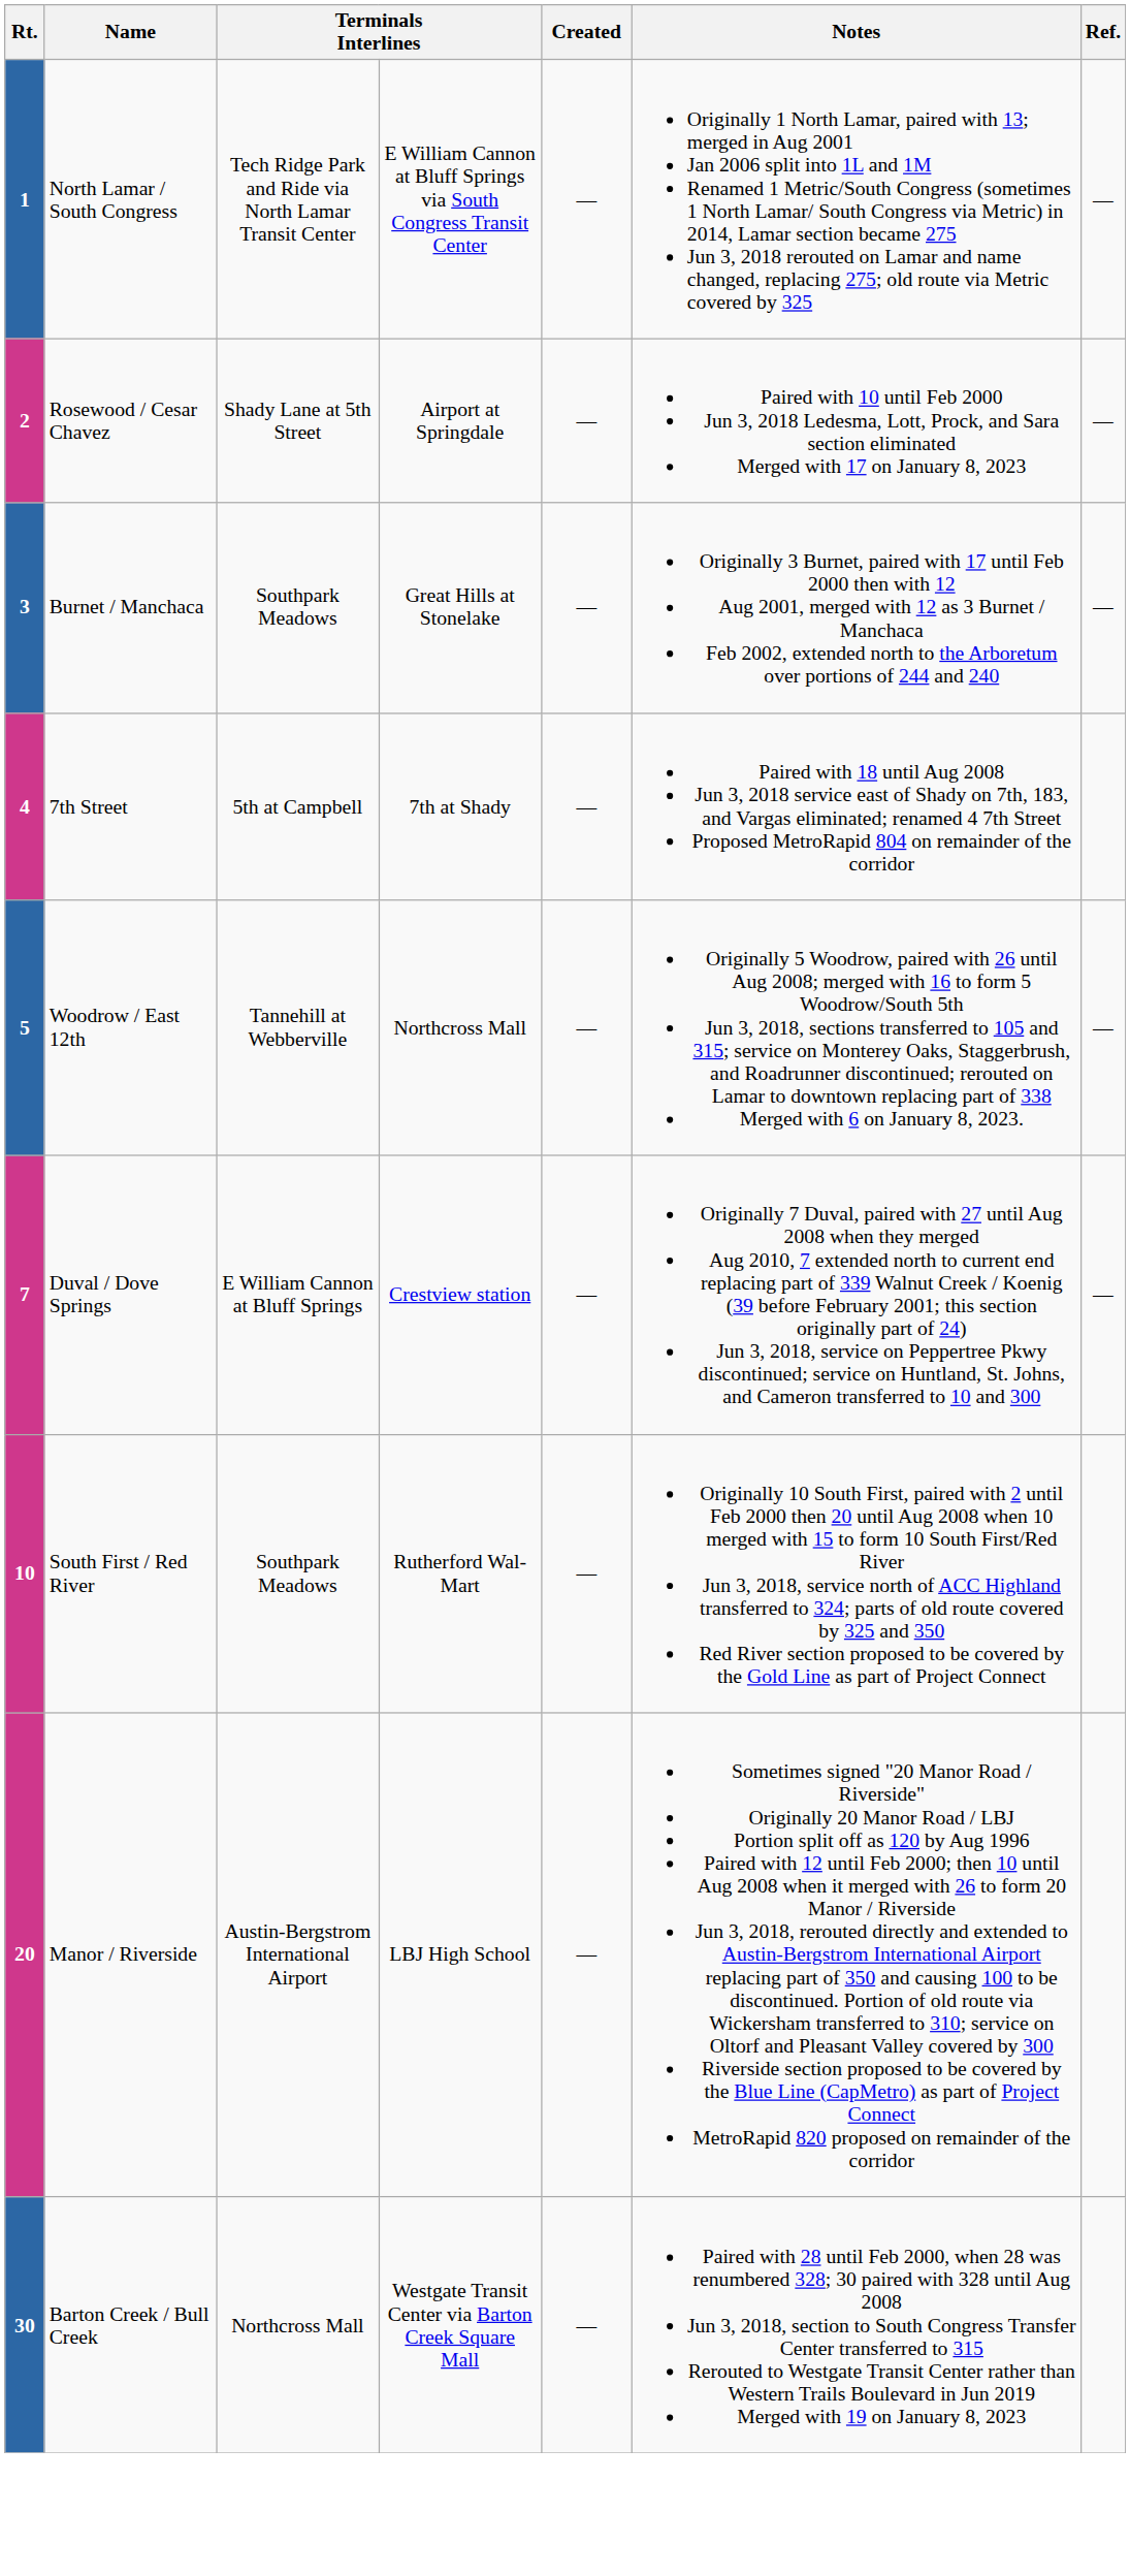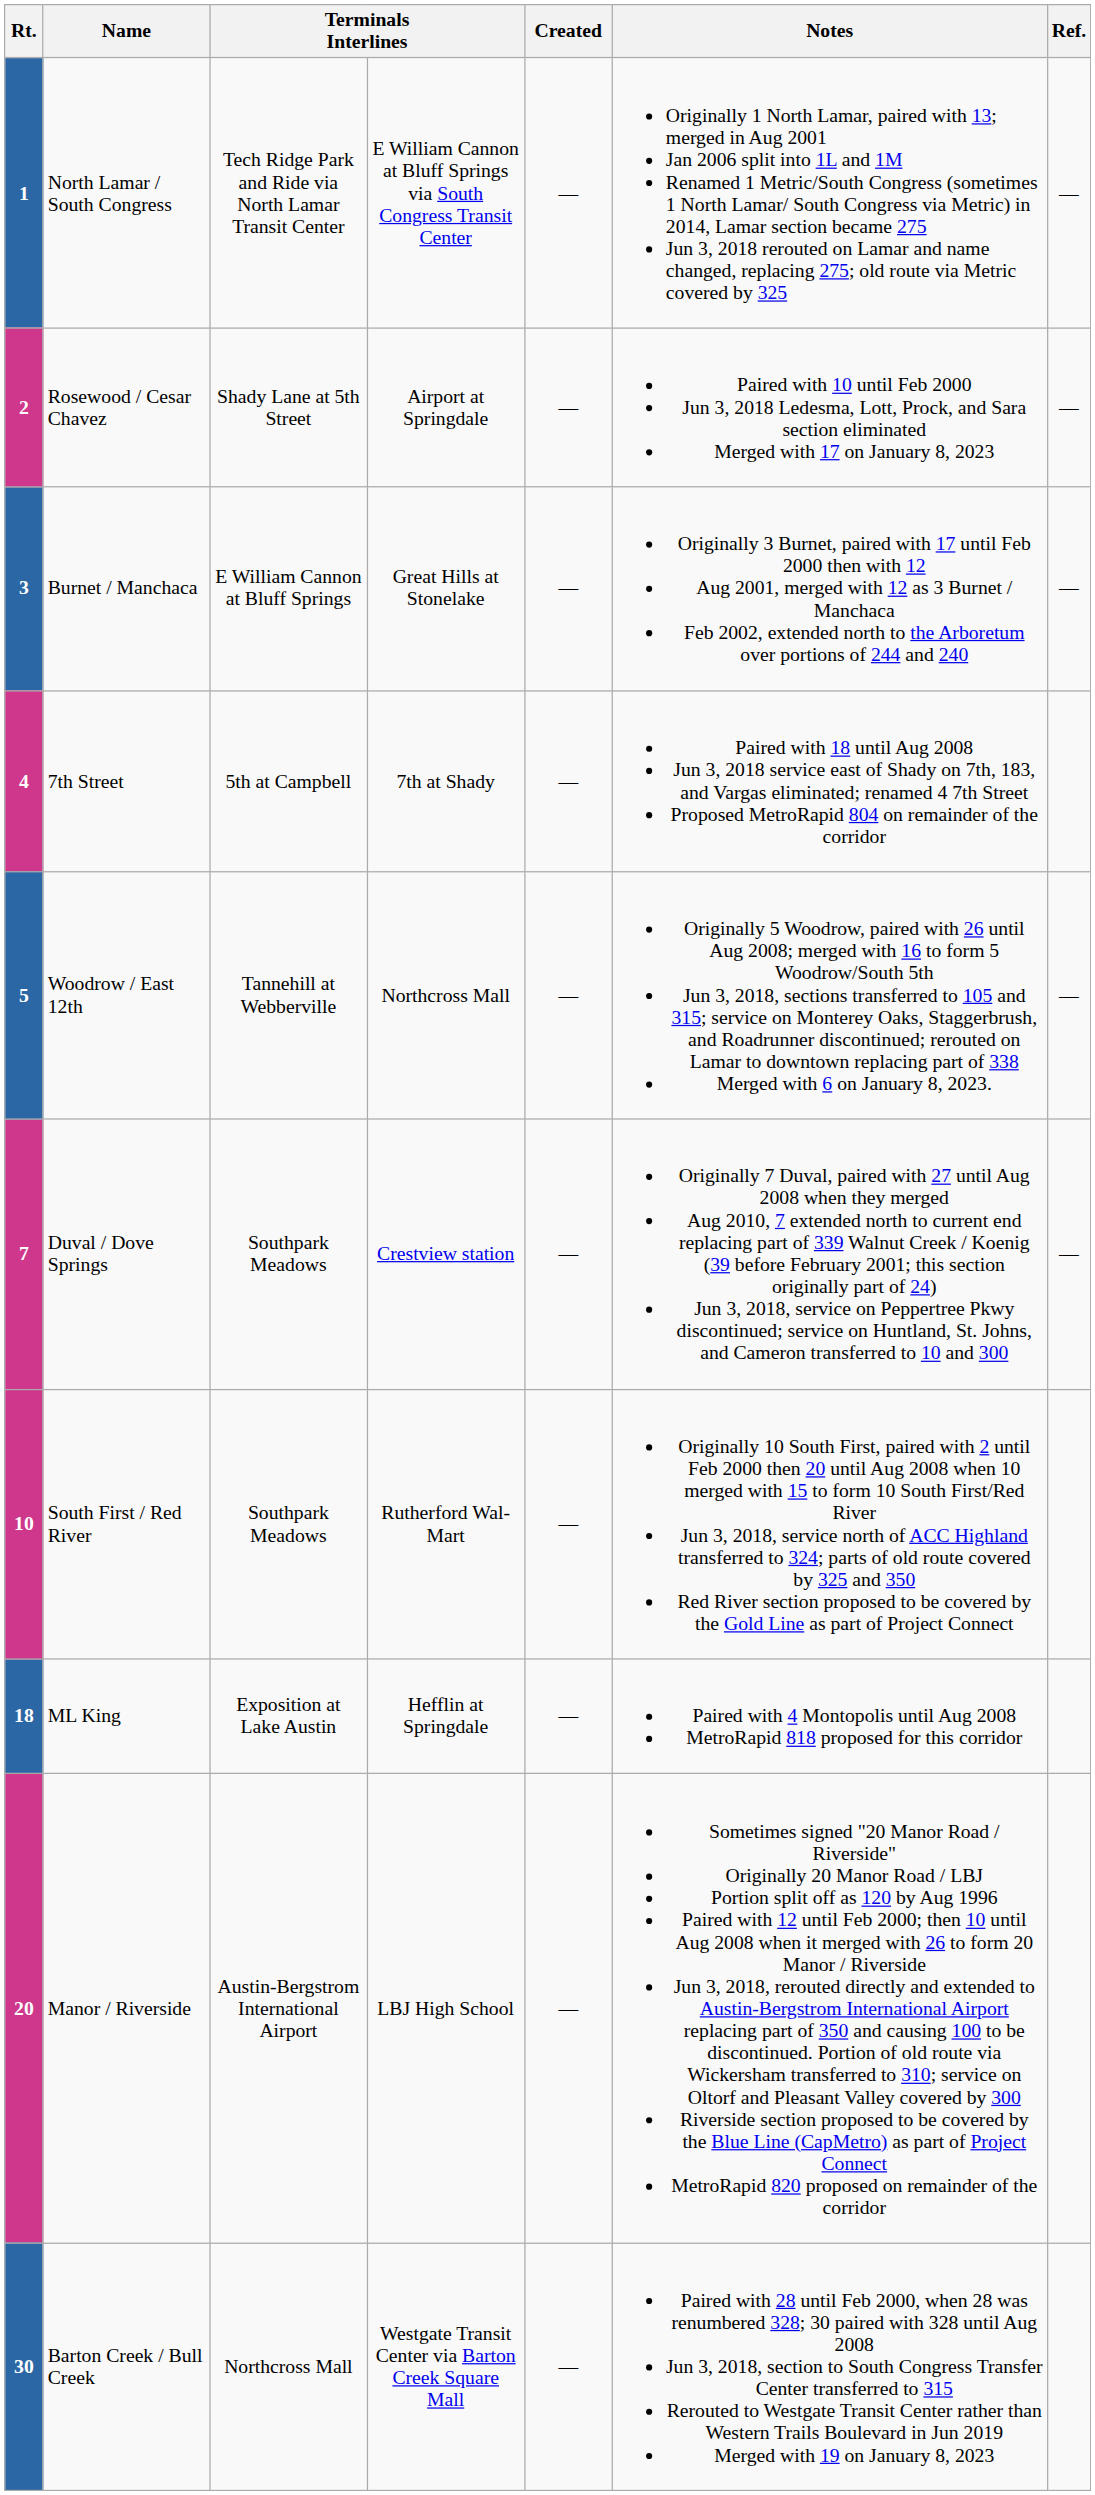3 | column 3: Southpark Meadows -> E William Cannon at Bluff Springs
7 | column 3: E William Cannon at Bluff Springs -> Southpark Meadows
+ row: 18 | ML King | Exposition at Lake Austin | Hefflin at Springdale | — | Paired with 4 Montopolis until Aug 2008 MetroRapid 818 proposed for this corridor
